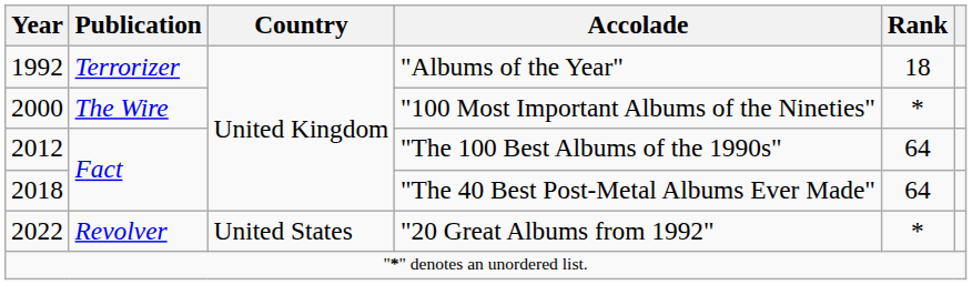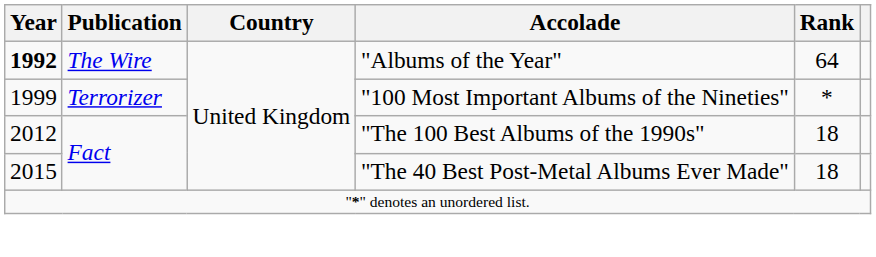"Albums of the Year" | Year: normal -> bold
"Albums of the Year" | Publication: Terrorizer -> The Wire
"Albums of the Year" | Rank: 18 -> 64
"100 Most Important Albums of the Nineties" | Year: 2000 -> 1999
"100 Most Important Albums of the Nineties" | Publication: The Wire -> Terrorizer
"The 100 Best Albums of the 1990s" | Rank: 64 -> 18
"The 40 Best Post-Metal Albums Ever Made" | Year: 2018 -> 2015
"The 40 Best Post-Metal Albums Ever Made" | Rank: 64 -> 18
- row: 2022 | Revolver | United States | "20 Great Albums from 1992" | *
